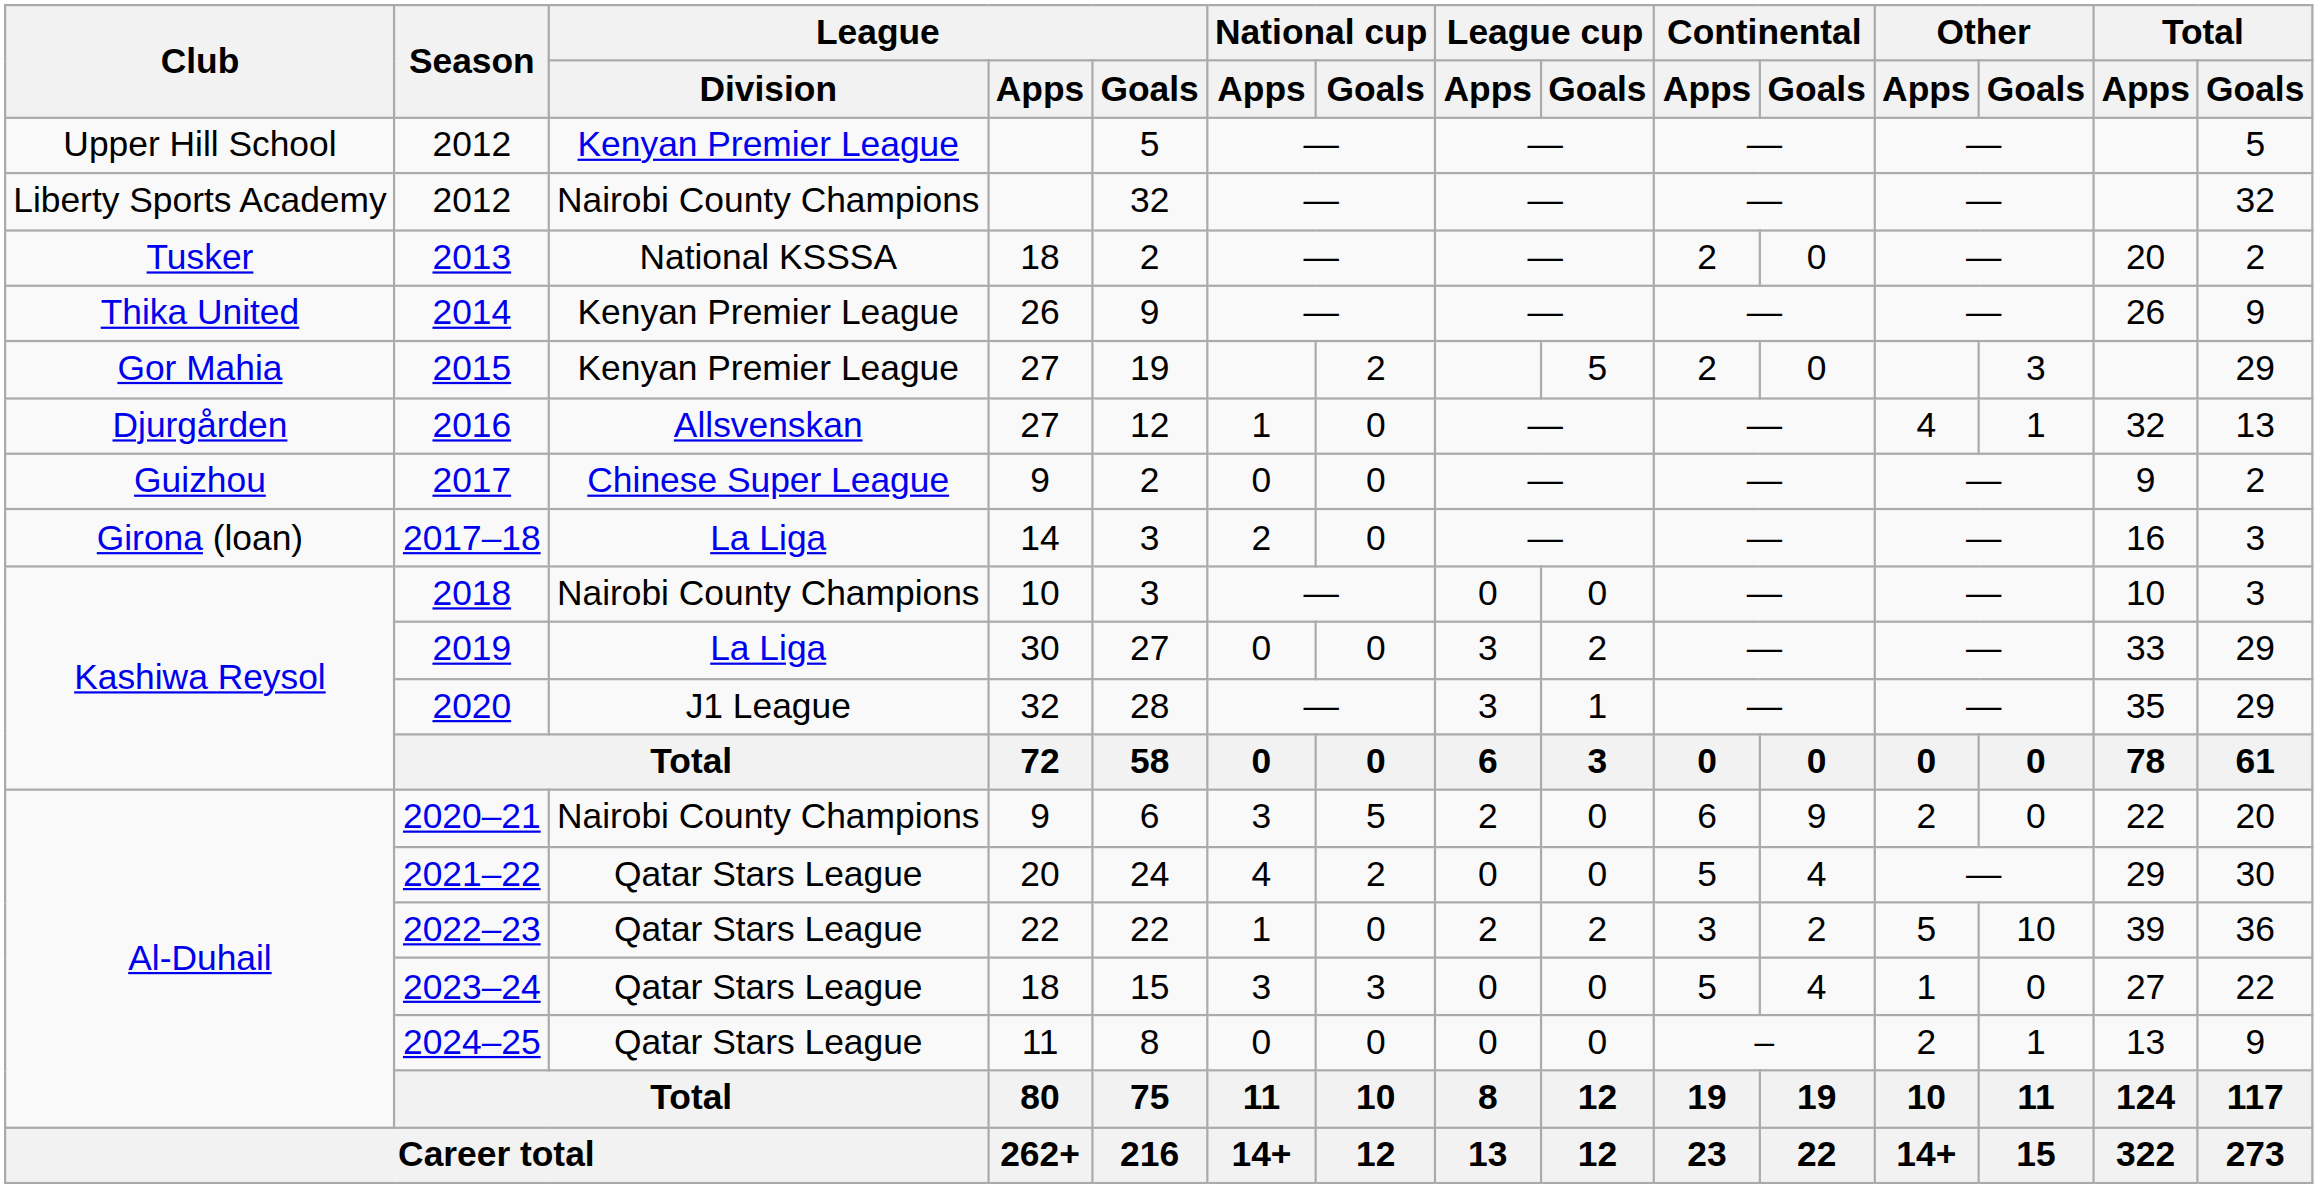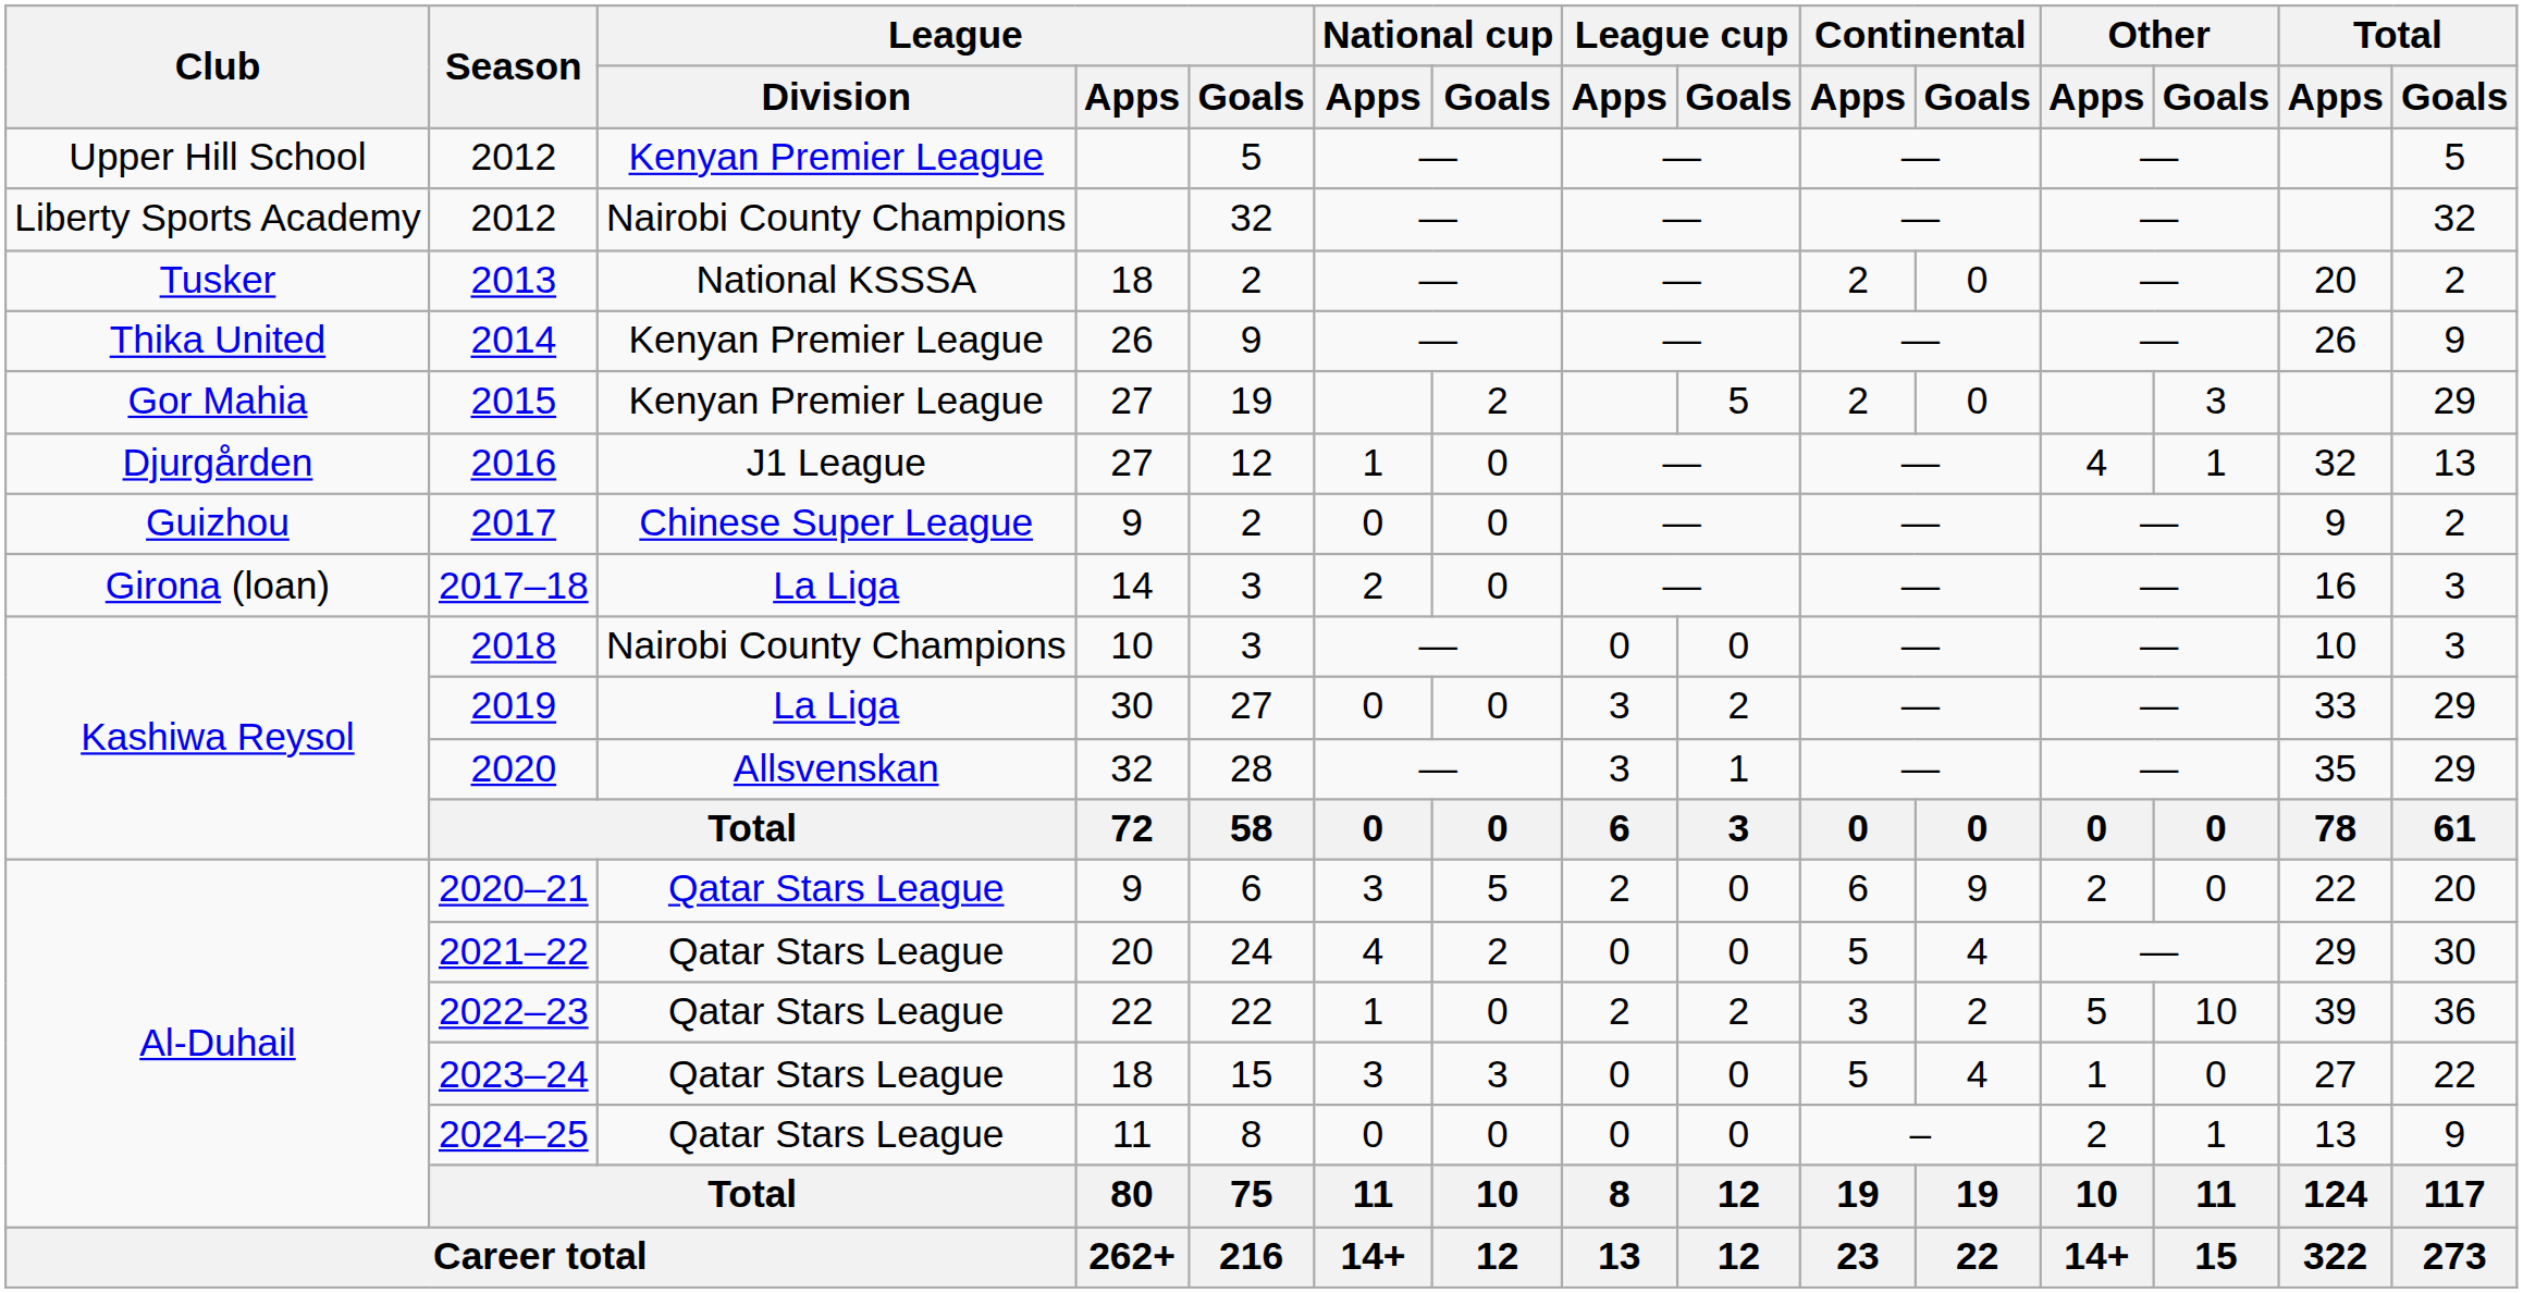2016 | League / Division: Allsvenskan -> J1 League
2020 | League / Division: J1 League -> Allsvenskan
2020–21 | League / Division: Nairobi County Champions -> Qatar Stars League
